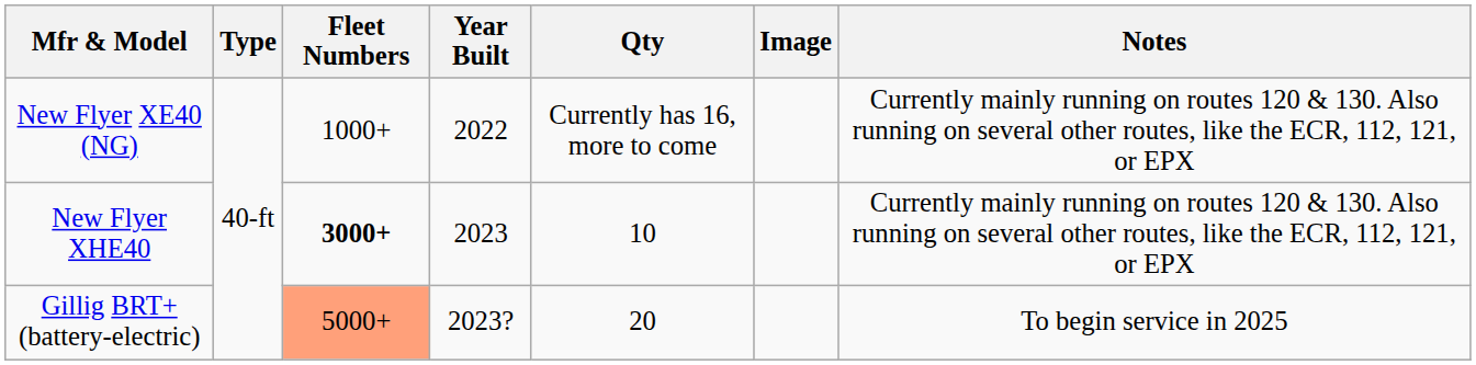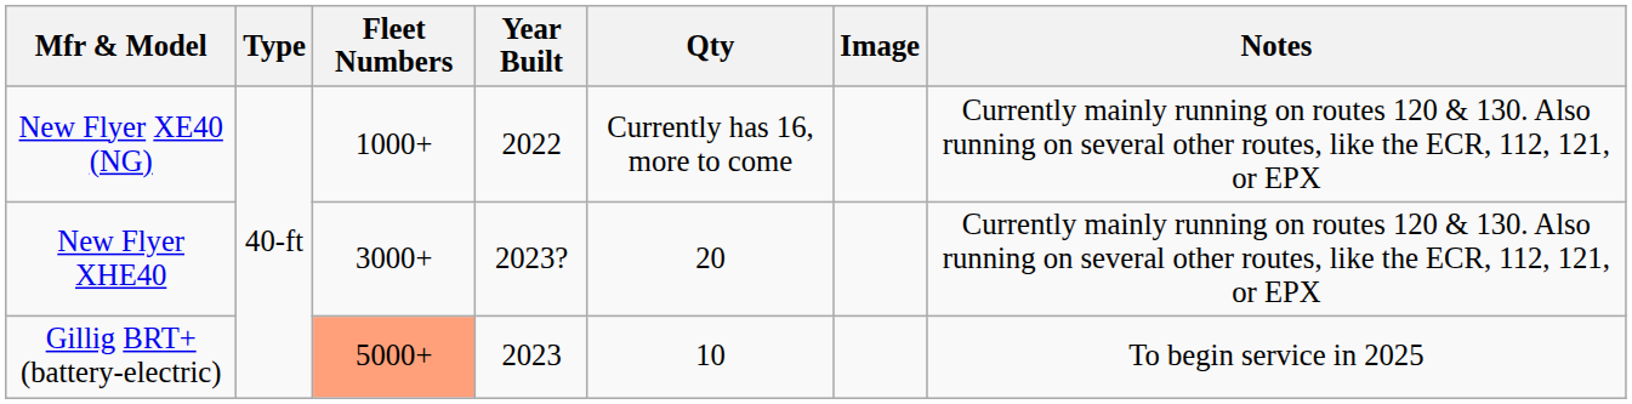New Flyer XHE40 | Fleet Numbers: bold -> normal
New Flyer XHE40 | Year Built: 2023 -> 2023?
New Flyer XHE40 | Qty: 10 -> 20
Gillig BRT+ (battery-electric) | Year Built: 2023? -> 2023
Gillig BRT+ (battery-electric) | Qty: 20 -> 10
